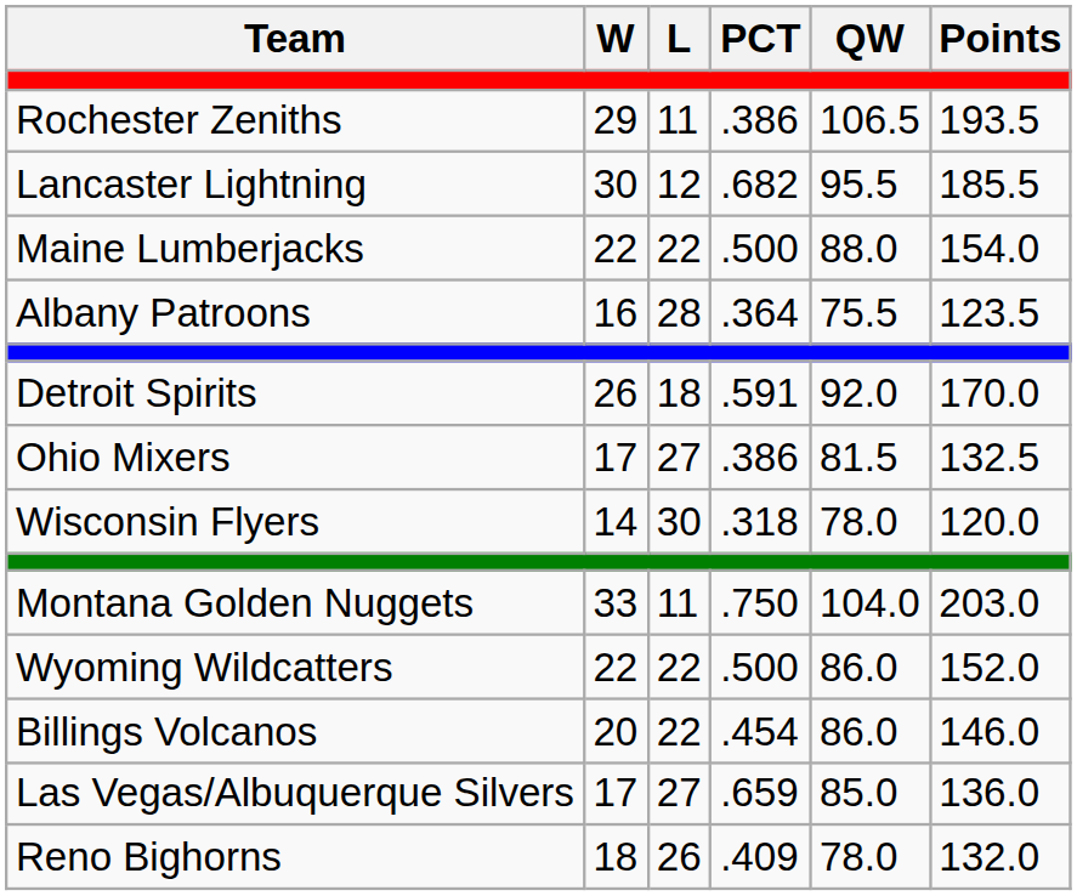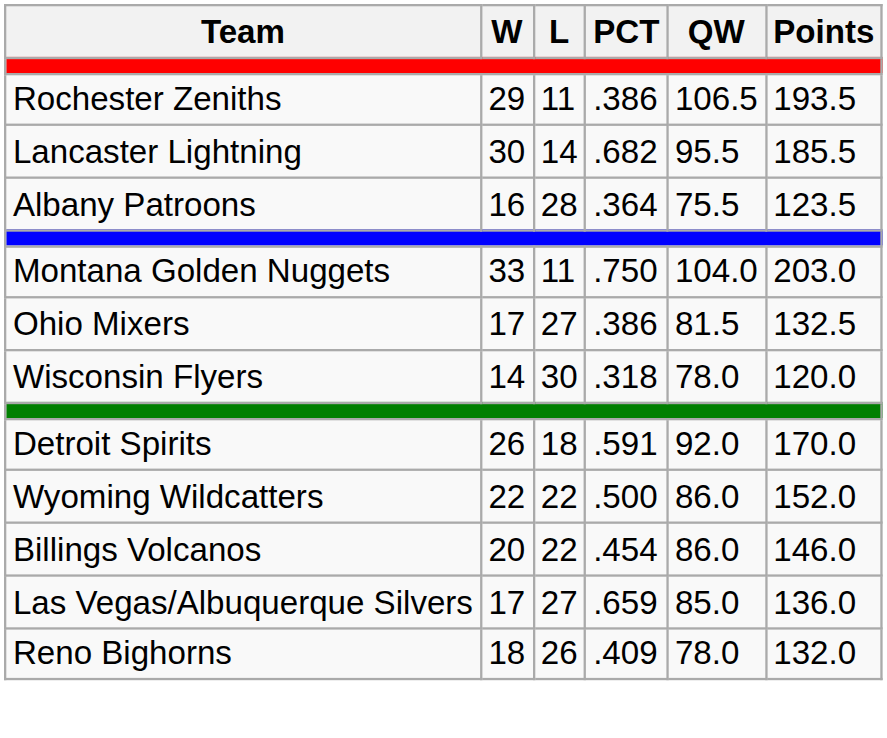Lancaster Lightning | L: 12 -> 14
- row: Maine Lumberjacks | 22 | 22 | .500 | 88.0 | 154.0
rows swapped: Detroit Spirits <-> Montana Golden Nuggets
